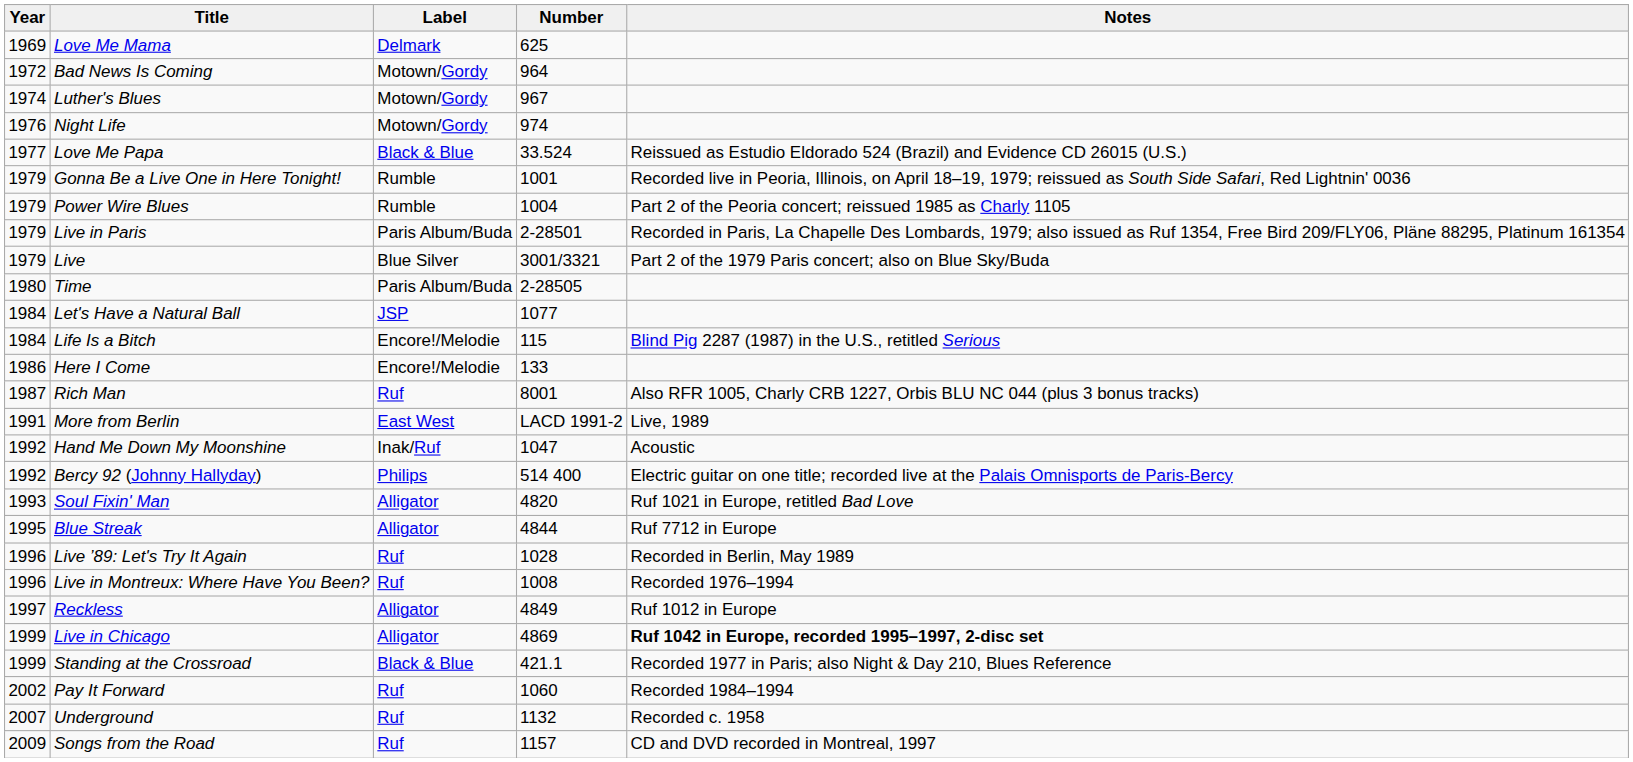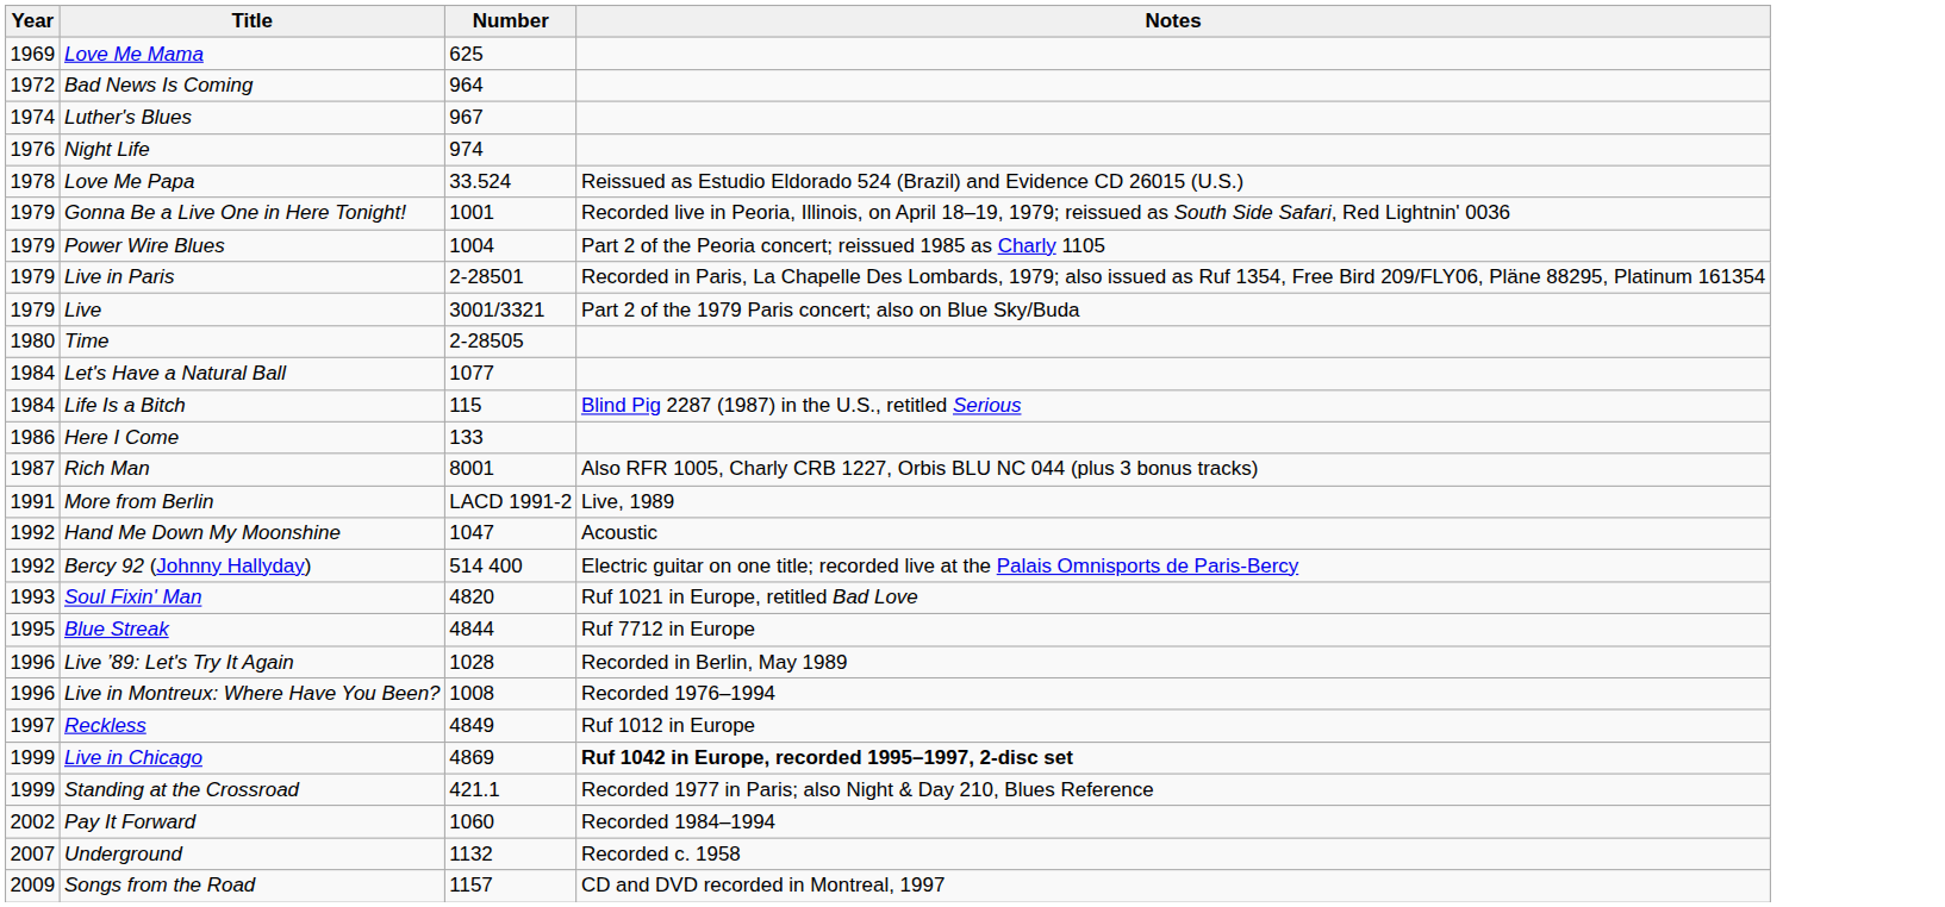- column: Label | Delmark | Motown/Gordy | Motown/Gordy | Motown/Gordy | Black & Blue | Rumble | Rumble | Paris Album/Buda | Blue Silver | Paris Album/Buda | JSP | Encore!/Melodie | Encore!/Melodie | Ruf | East West | Inak/Ruf | Philips | Alligator | Alligator | Ruf | Ruf | Alligator | Alligator | Black & Blue | Ruf | Ruf | Ruf
Love Me Papa | Year: 1977 -> 1978
